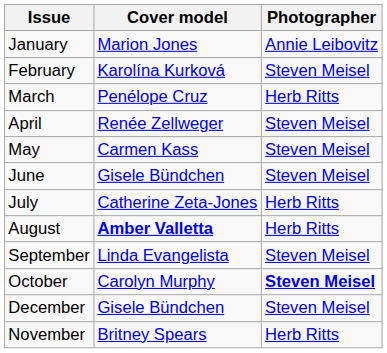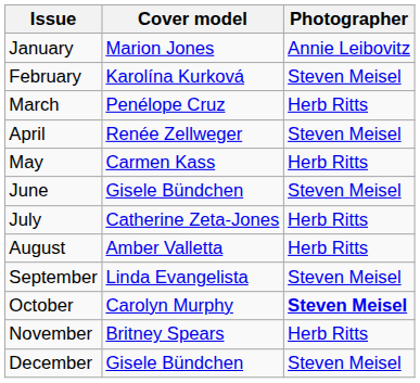May | Photographer: Steven Meisel -> Herb Ritts
August | Cover model: bold -> normal
rows swapped: November <-> December
